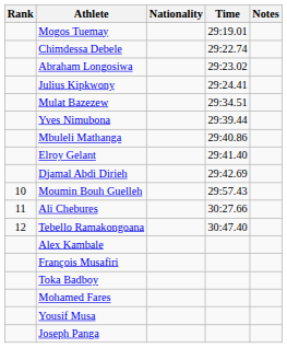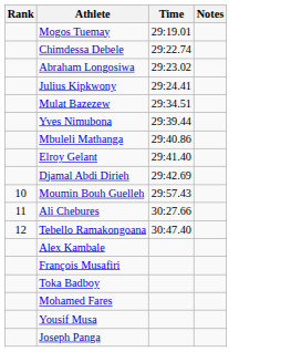- column: Nationality
